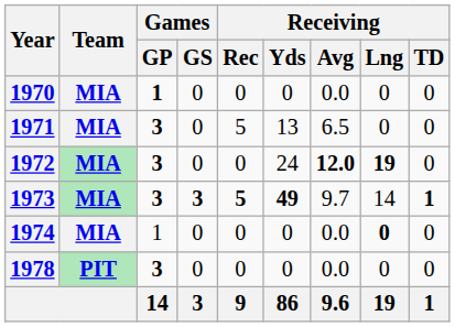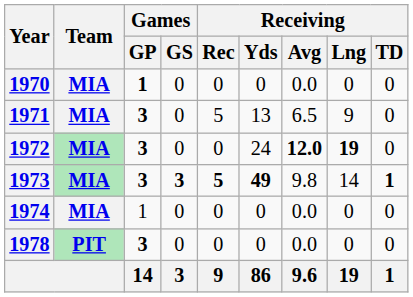1971 | Receiving / Lng: 0 -> 9
1973 | Receiving / Avg: 9.7 -> 9.8
1974 | Receiving / Lng: bold -> normal
